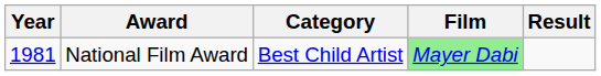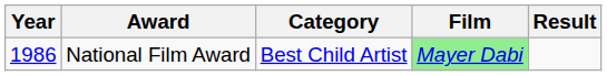National Film Award | Year: 1981 -> 1986
